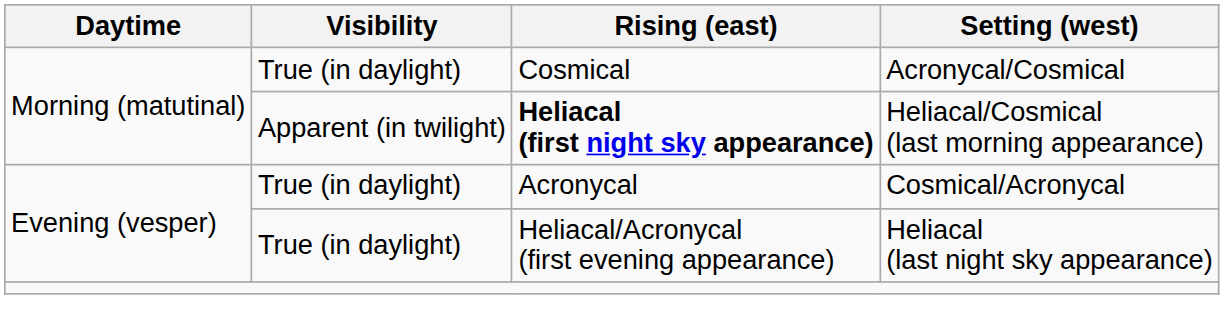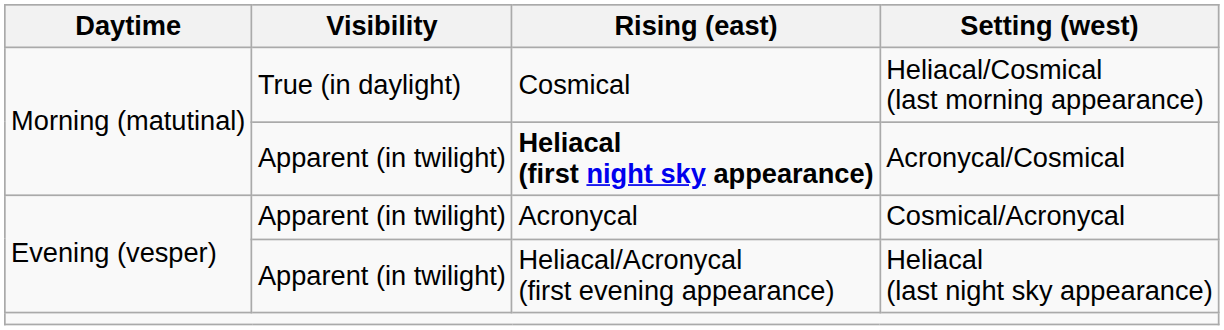Cosmical | Setting (west): Acronycal/Cosmical -> Heliacal/Cosmical (last morning appearance)
Heliacal (first night sky appearance) | Setting (west): Heliacal/Cosmical (last morning appearance) -> Acronycal/Cosmical
Acronycal | Visibility: True (in daylight) -> Apparent (in twilight)
Heliacal/Acronycal (first evening appearance) | Visibility: True (in daylight) -> Apparent (in twilight)
